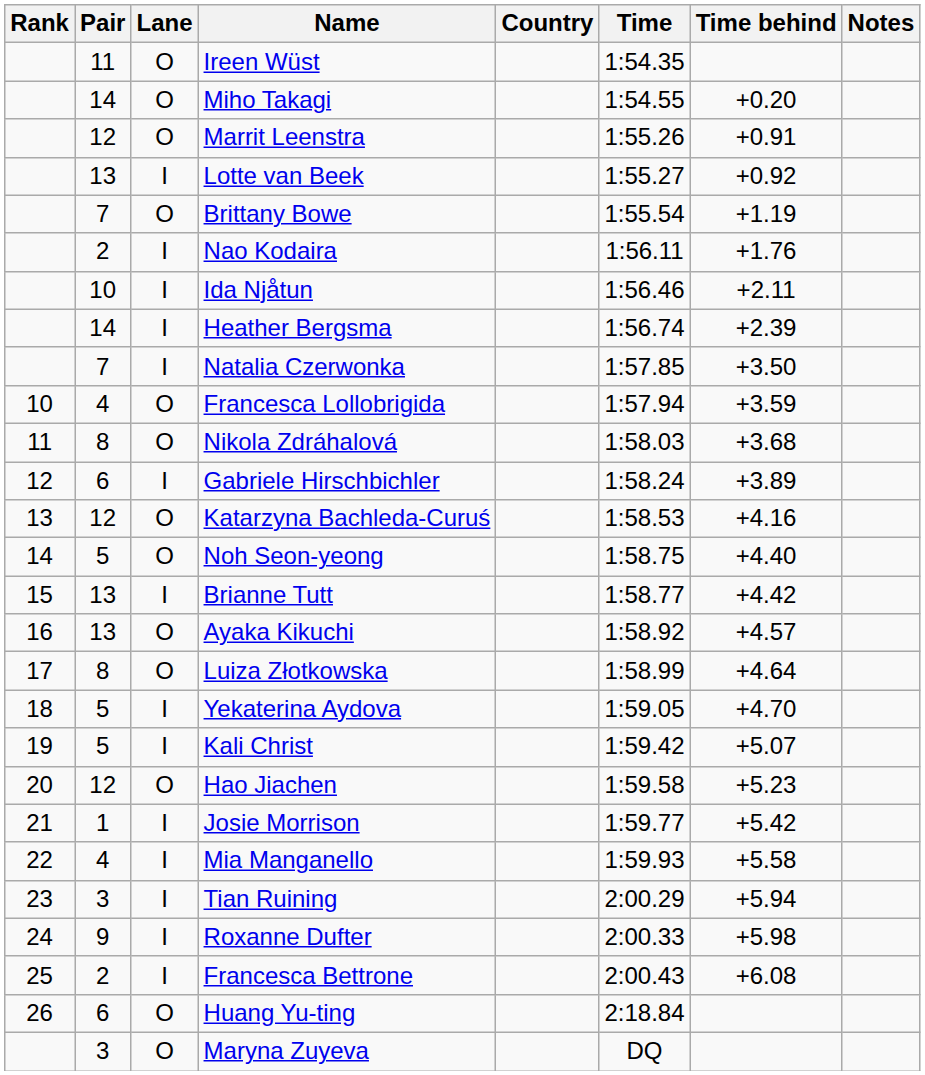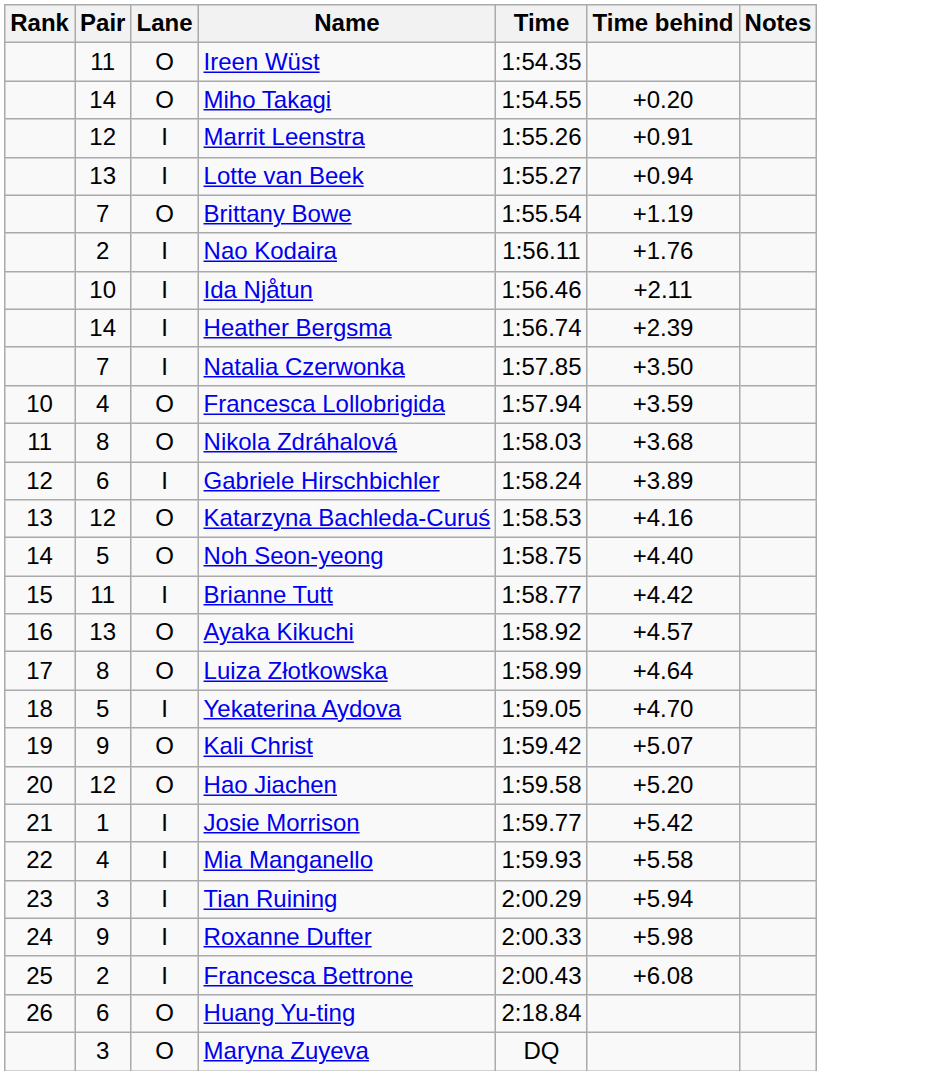- column: Country
Marrit Leenstra | Lane: O -> I
Lotte van Beek | Time behind: +0.92 -> +0.94
Brianne Tutt | Pair: 13 -> 11
Kali Christ | Pair: 5 -> 9
Kali Christ | Lane: I -> O
Hao Jiachen | Time behind: +5.23 -> +5.20
